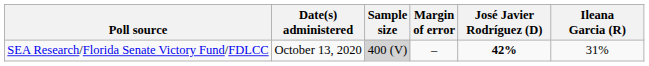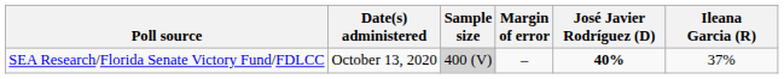SEA Research/Florida Senate Victory Fund/FDLCC | José Javier Rodríguez (D): 42% -> 40%
SEA Research/Florida Senate Victory Fund/FDLCC | Ileana Garcia (R): 31% -> 37%
